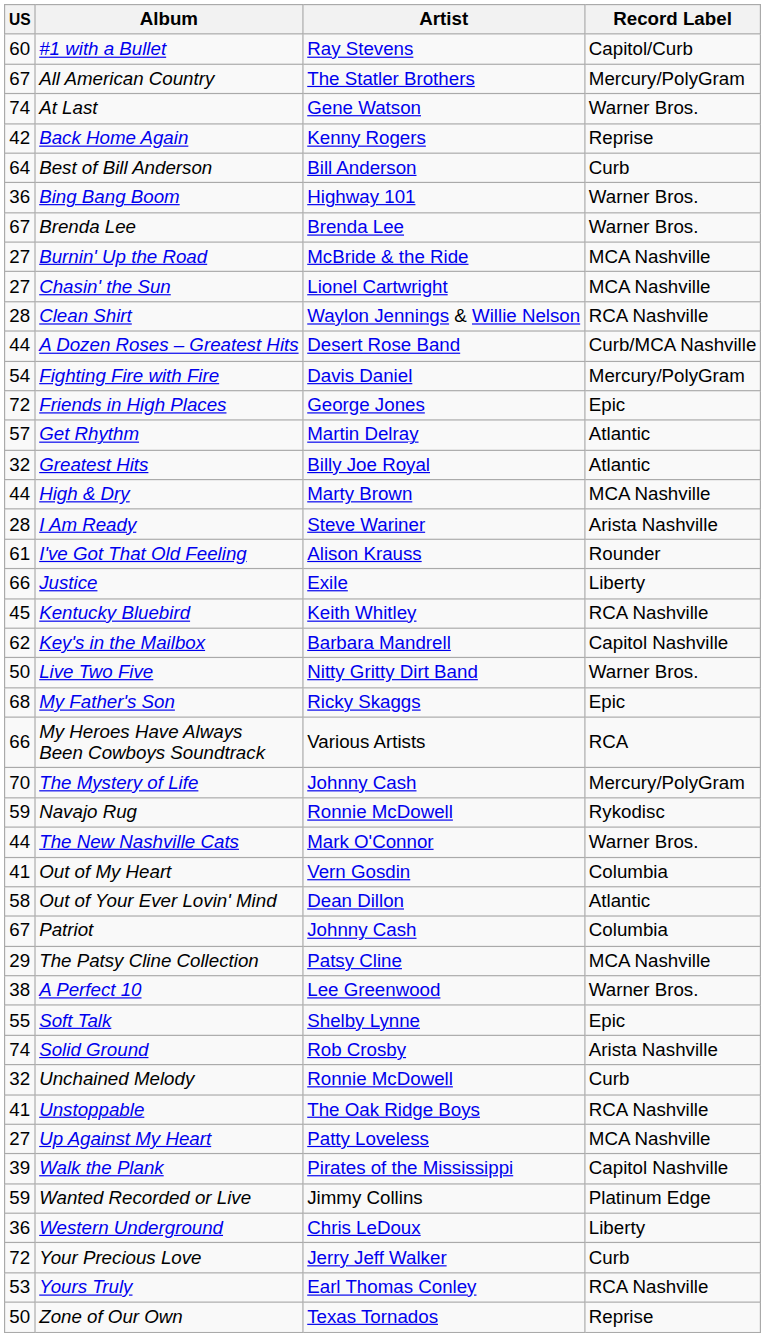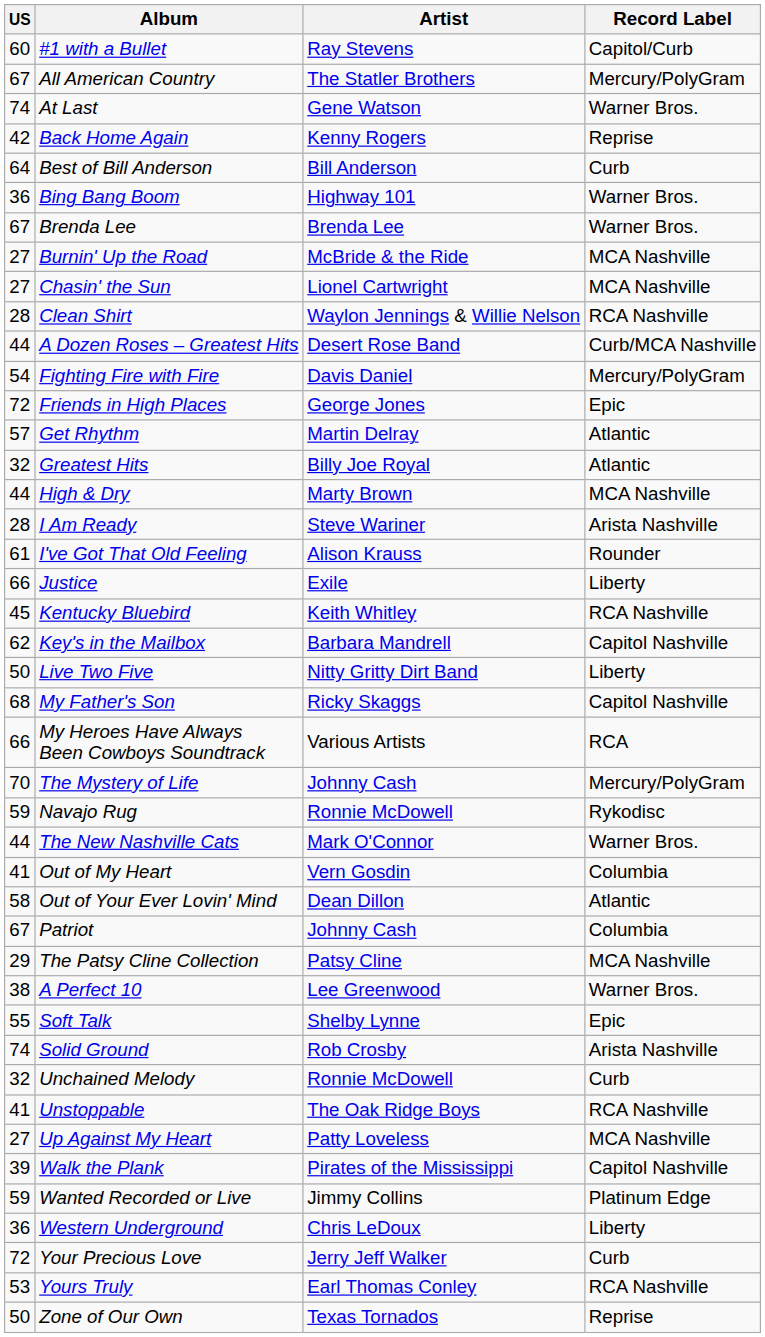Live Two Five | Record Label: Warner Bros. -> Liberty
My Father's Son | Record Label: Epic -> Capitol Nashville
